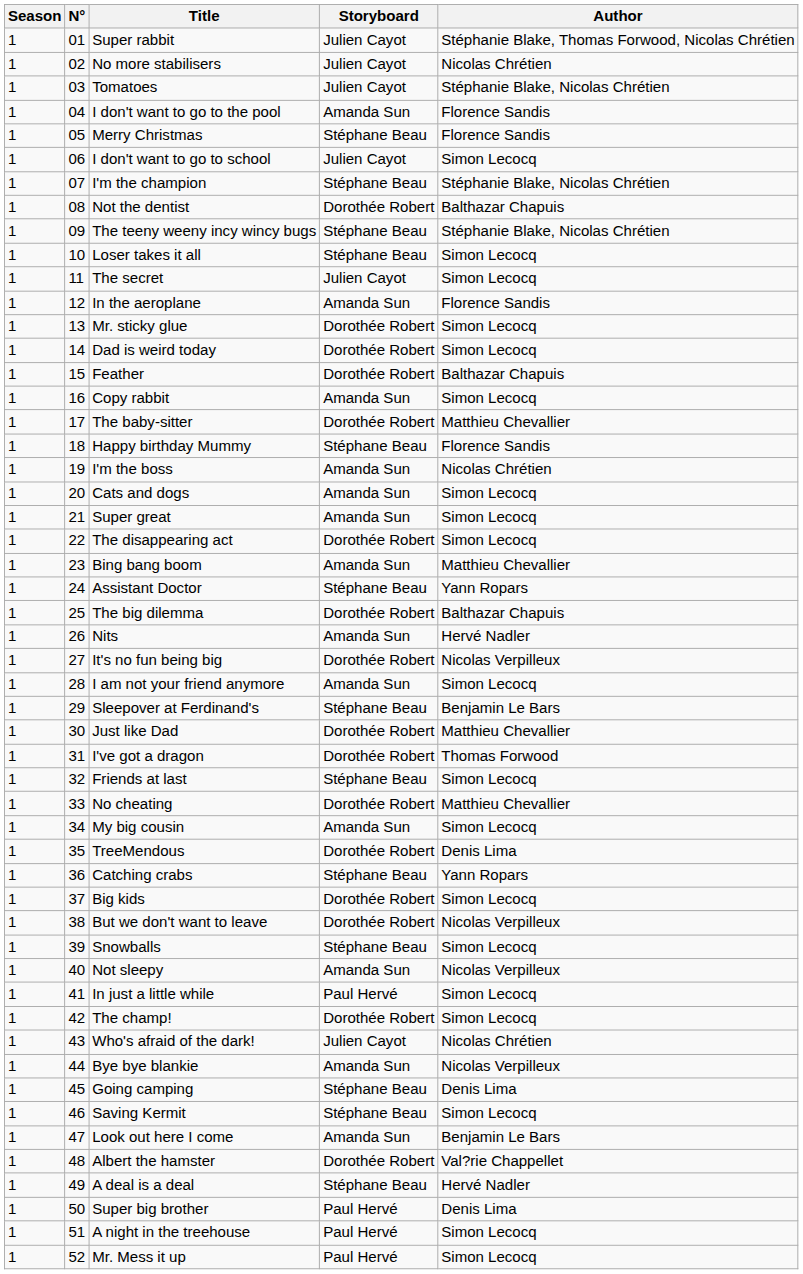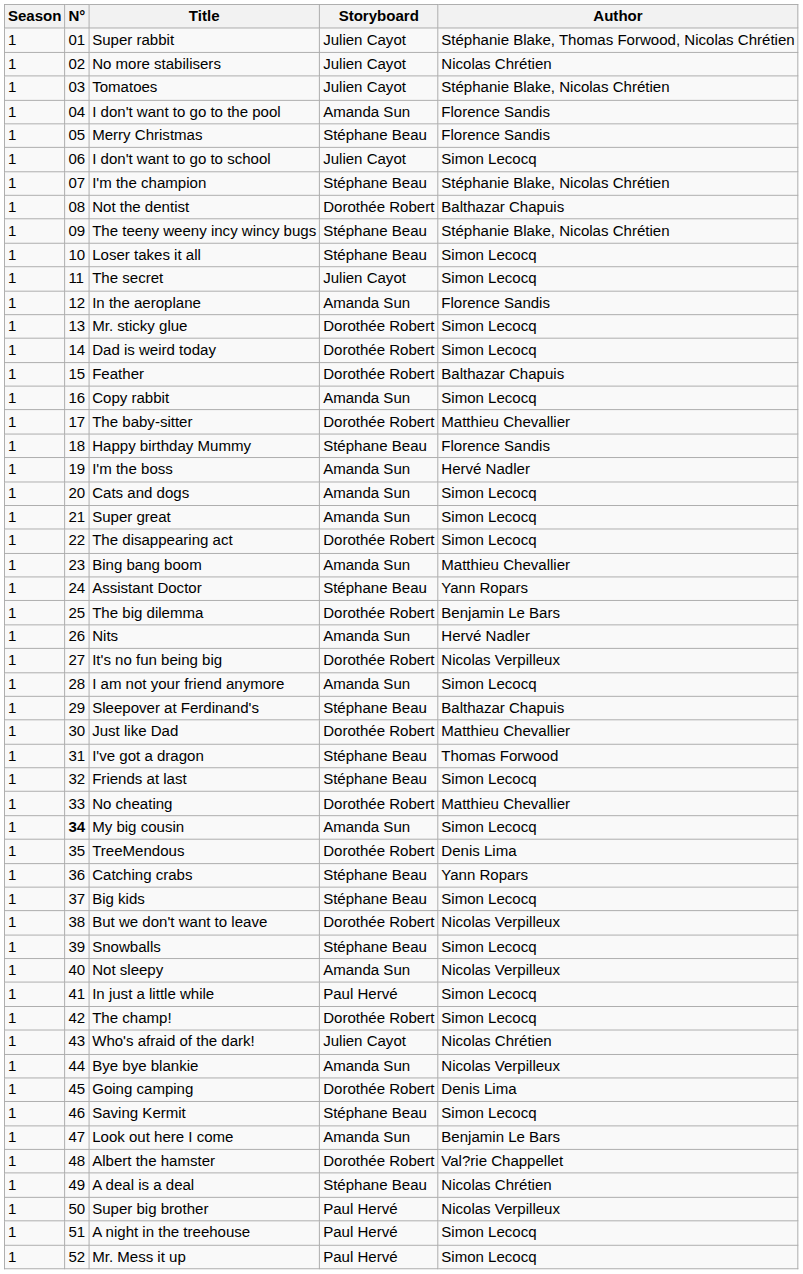I'm the boss | Author: Nicolas Chrétien -> Hervé Nadler
The big dilemma | Author: Balthazar Chapuis -> Benjamin Le Bars
Sleepover at Ferdinand's | Author: Benjamin Le Bars -> Balthazar Chapuis
I've got a dragon | Storyboard: Dorothée Robert -> Stéphane Beau
My big cousin | N°: normal -> bold
Big kids | Storyboard: Dorothée Robert -> Stéphane Beau
Going camping | Storyboard: Stéphane Beau -> Dorothée Robert
A deal is a deal | Author: Hervé Nadler -> Nicolas Chrétien
Super big brother | Author: Denis Lima -> Nicolas Verpilleux
